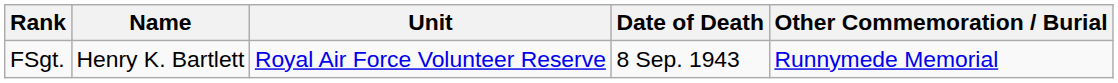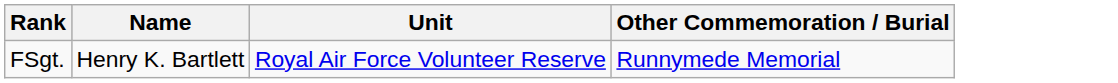- column: Date of Death | 8 Sep. 1943
